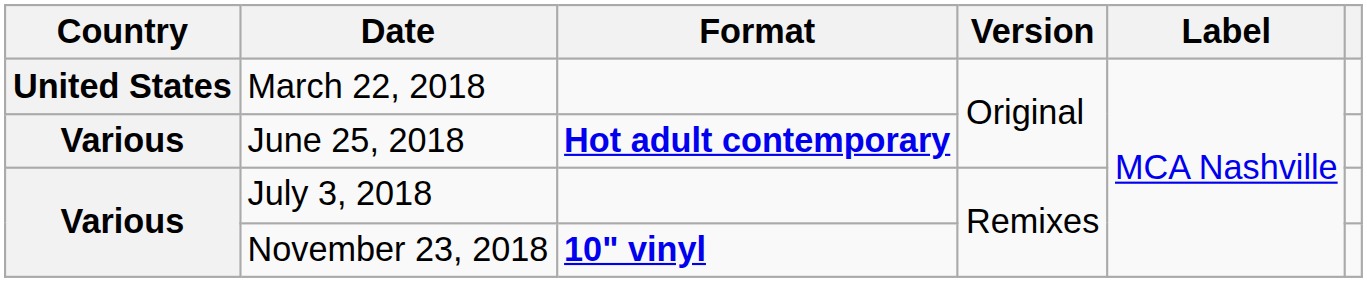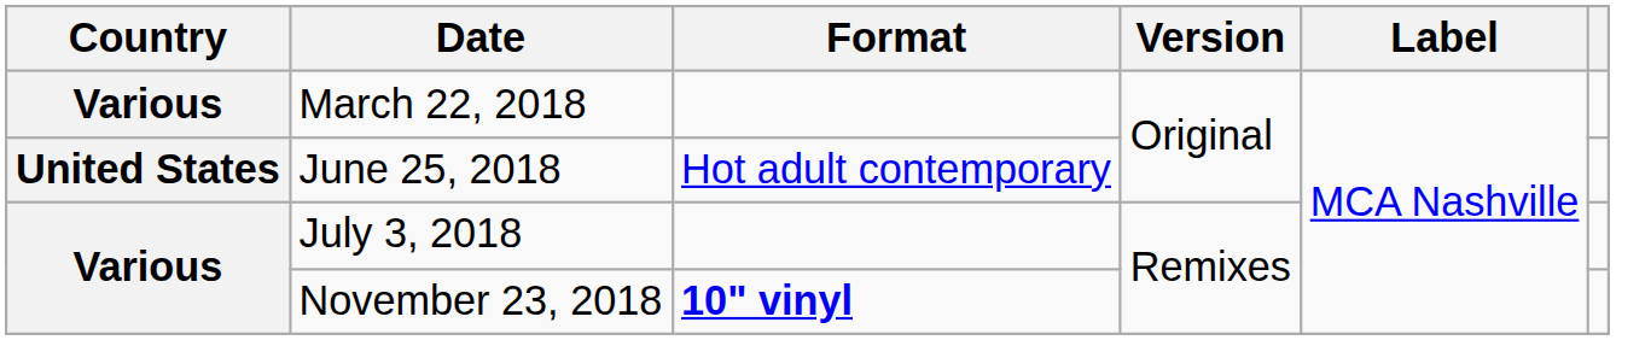March 22, 2018 | Country: United States -> Various
June 25, 2018 | Country: Various -> United States
June 25, 2018 | Format: bold -> normal
